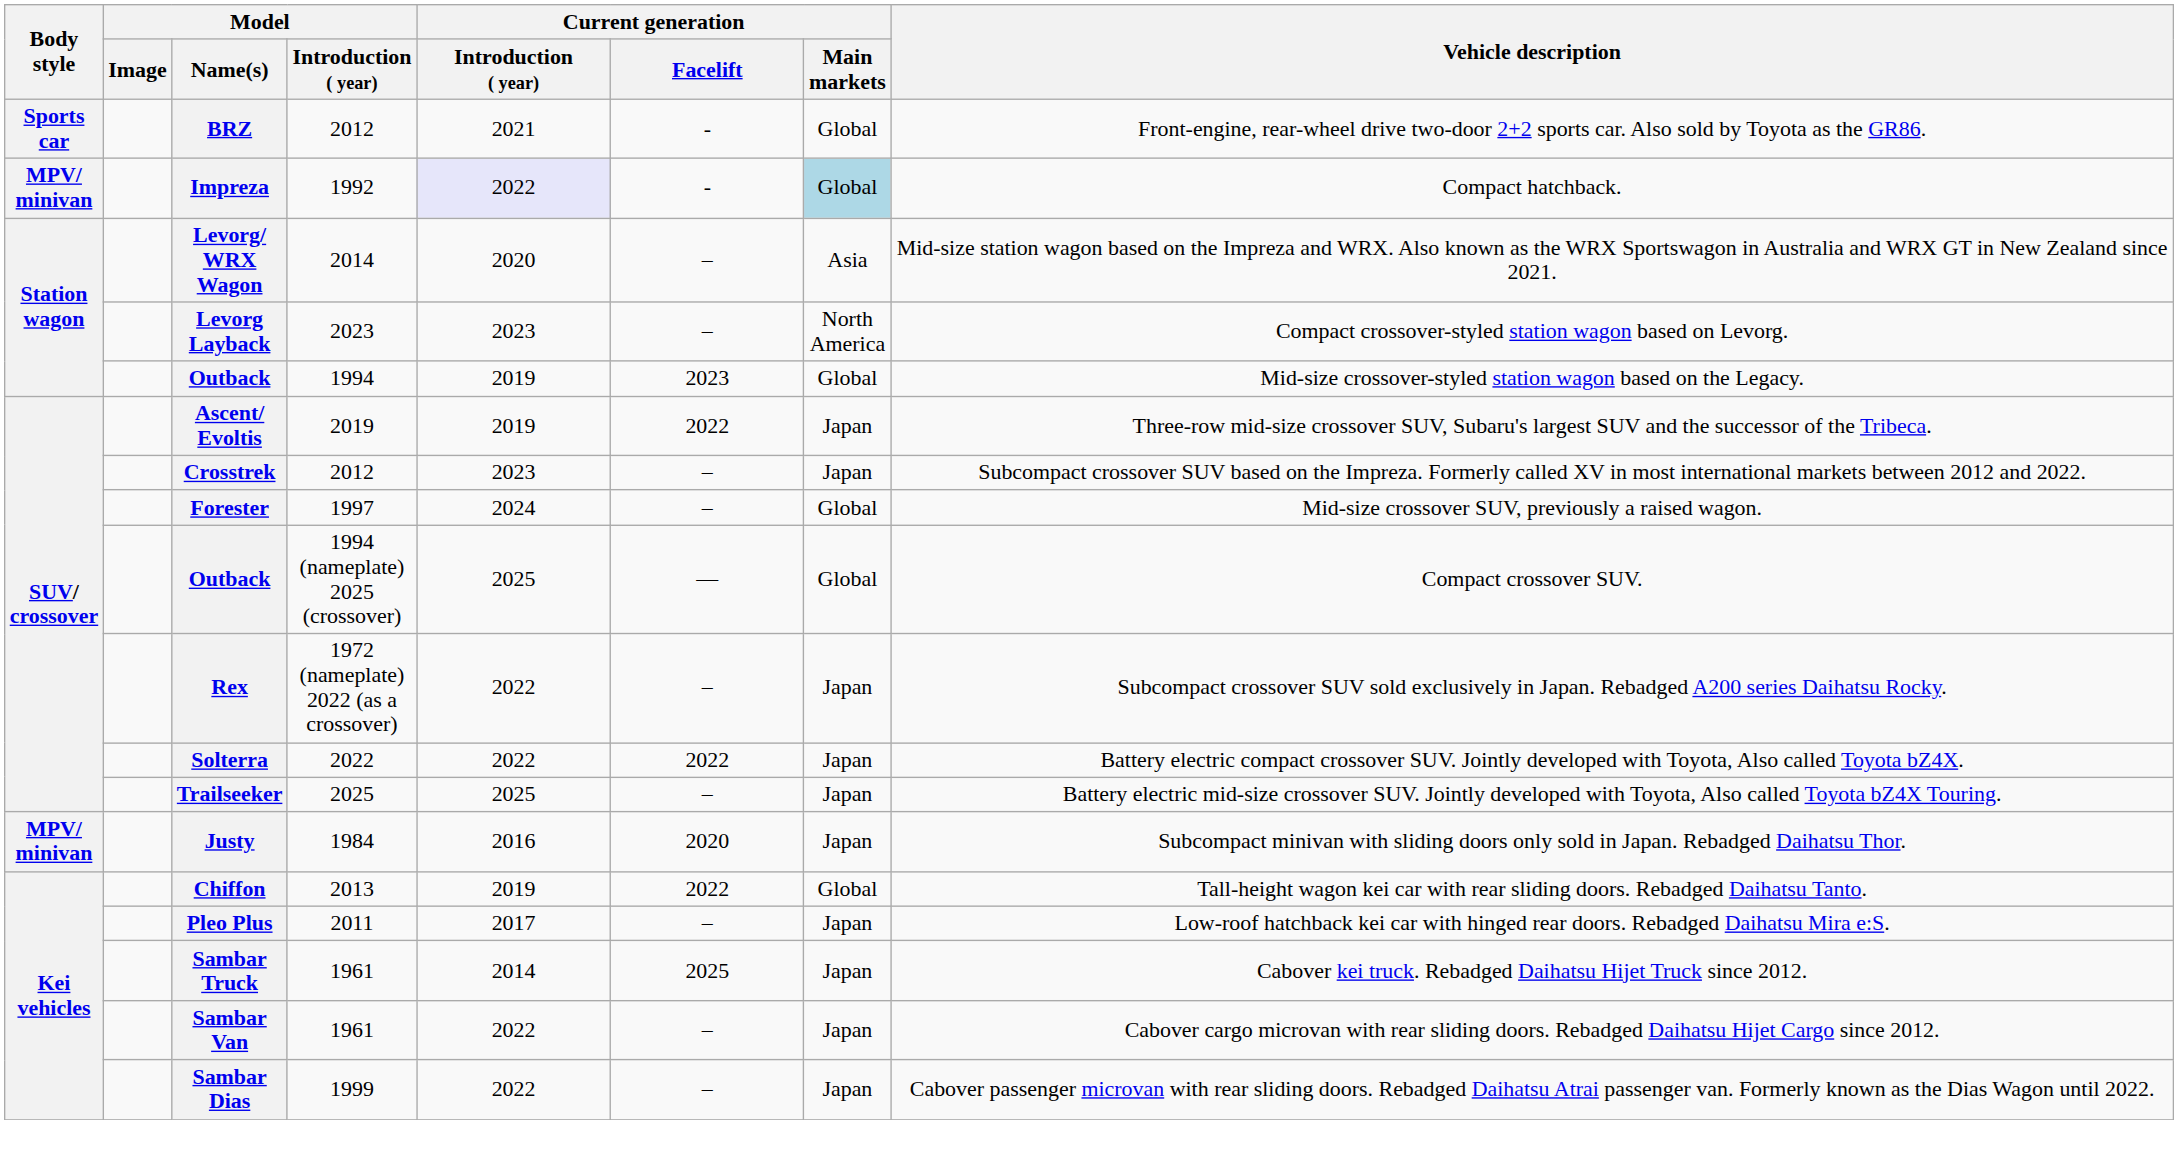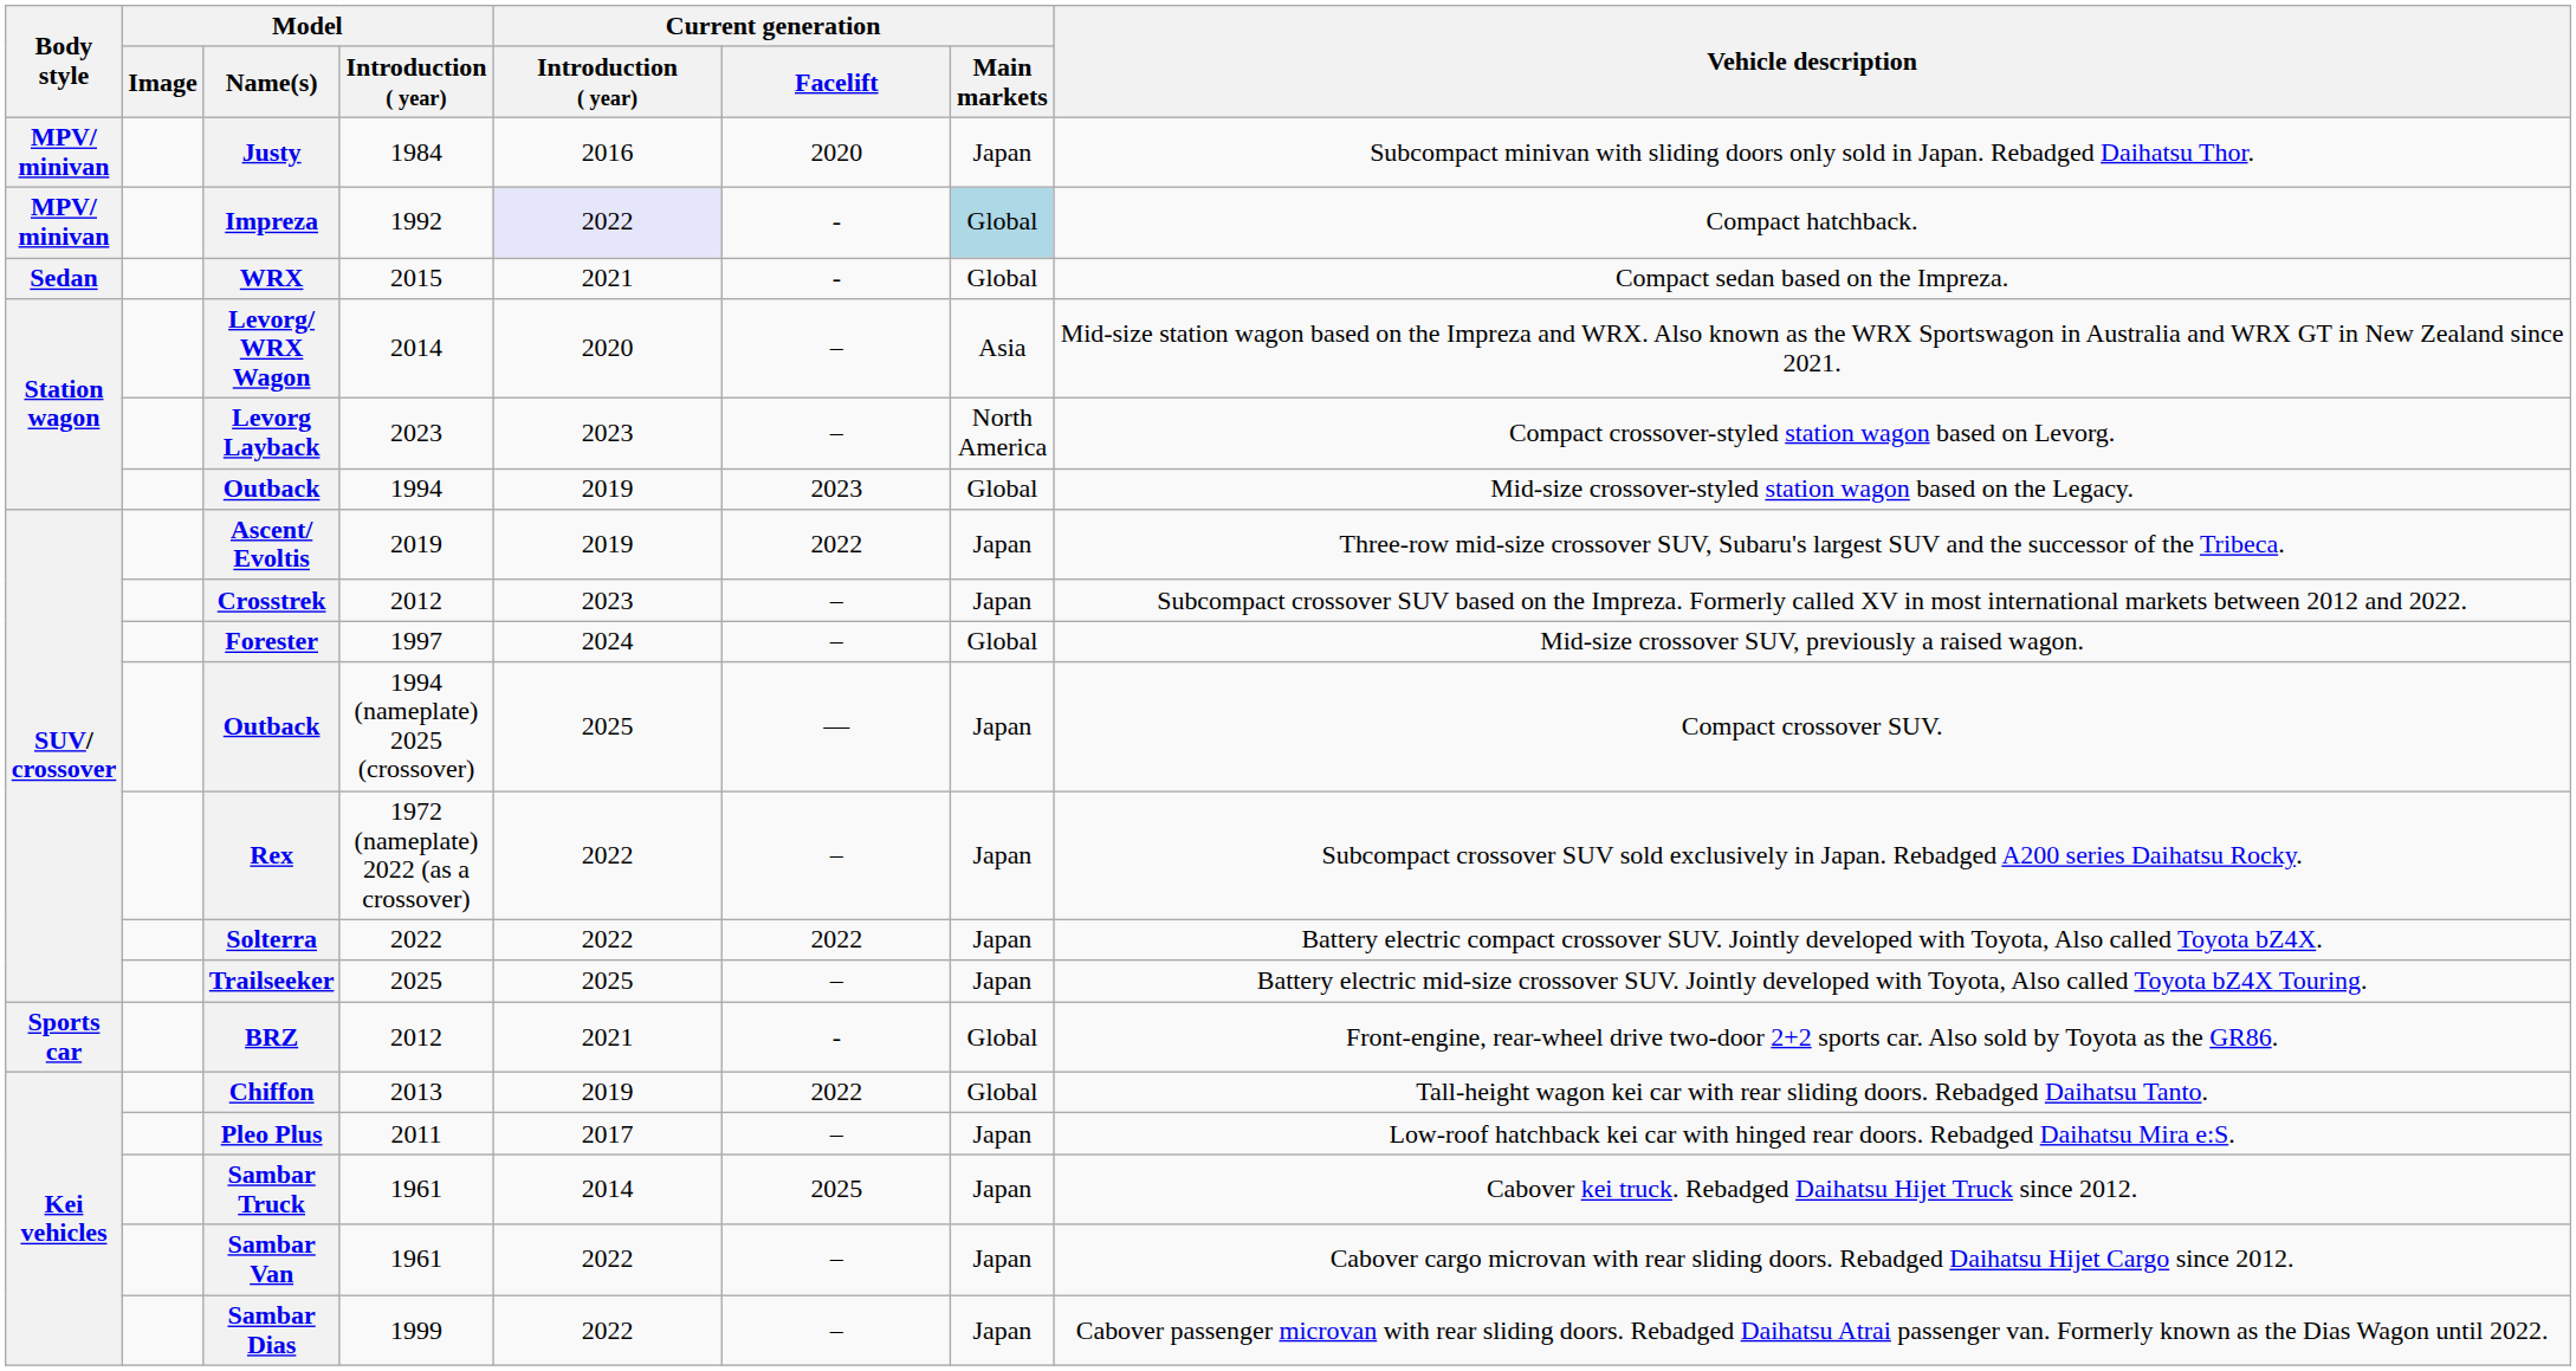rows swapped: BRZ <-> Justy
+ row: Sedan | WRX | 2015 | 2021 | - | Global | Compact sedan based on the Impreza.
Outback / 1994 (nameplate) 2025 (crossover) | Current generation / Main markets: Global -> Japan
